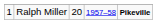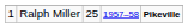Ralph Miller | column 3: 20 -> 25
